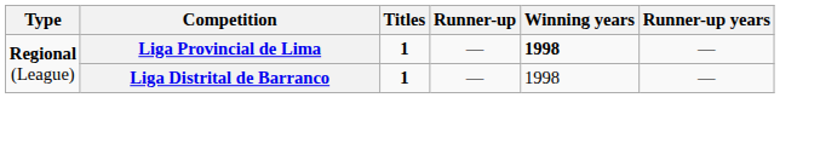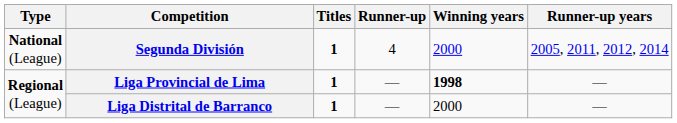+ row: National (League) | Segunda División | 1 | 4 | 2000 | 2005, 2011, 2012, 2014
Liga Distrital de Barranco | Winning years: 1998 -> 2000
